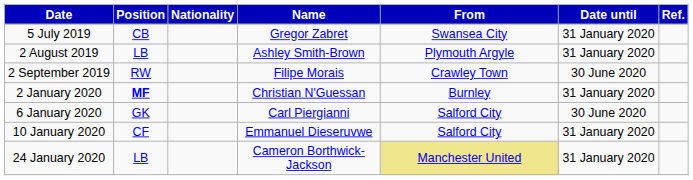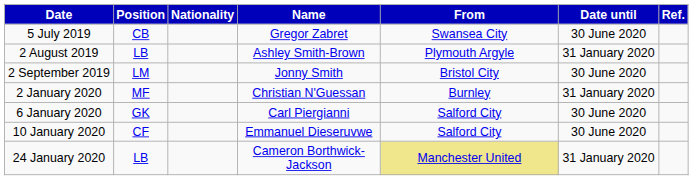Gregor Zabret | Date until: 31 January 2020 -> 30 June 2020
- row: 2 September 2019 | RW | Filipe Morais | Crawley Town | 30 June 2020
+ row: 2 September 2019 | LM | Jonny Smith | Bristol City | 30 June 2020
Christian N'Guessan | Position: bold -> normal
Emmanuel Dieseruvwe | Date until: 31 January 2020 -> 30 June 2020
